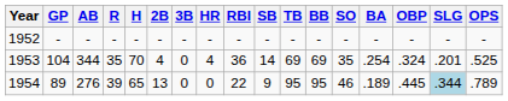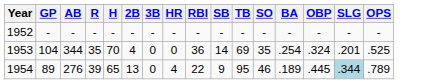- column: BB | - | 69 | 95
1953 | HR: 4 -> 0
1954 | HR: 0 -> 4
